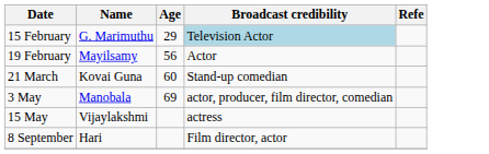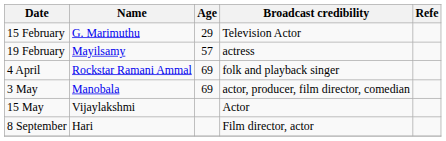15 February | Broadcast credibility: lightblue background -> no background
19 February | Age: 56 -> 57
19 February | Broadcast credibility: Actor -> actress
- row: 21 March | Kovai Guna | 60 | Stand-up comedian
+ row: 4 April | Rockstar Ramani Ammal | 69 | folk and playback singer
15 May | Broadcast credibility: actress -> Actor
